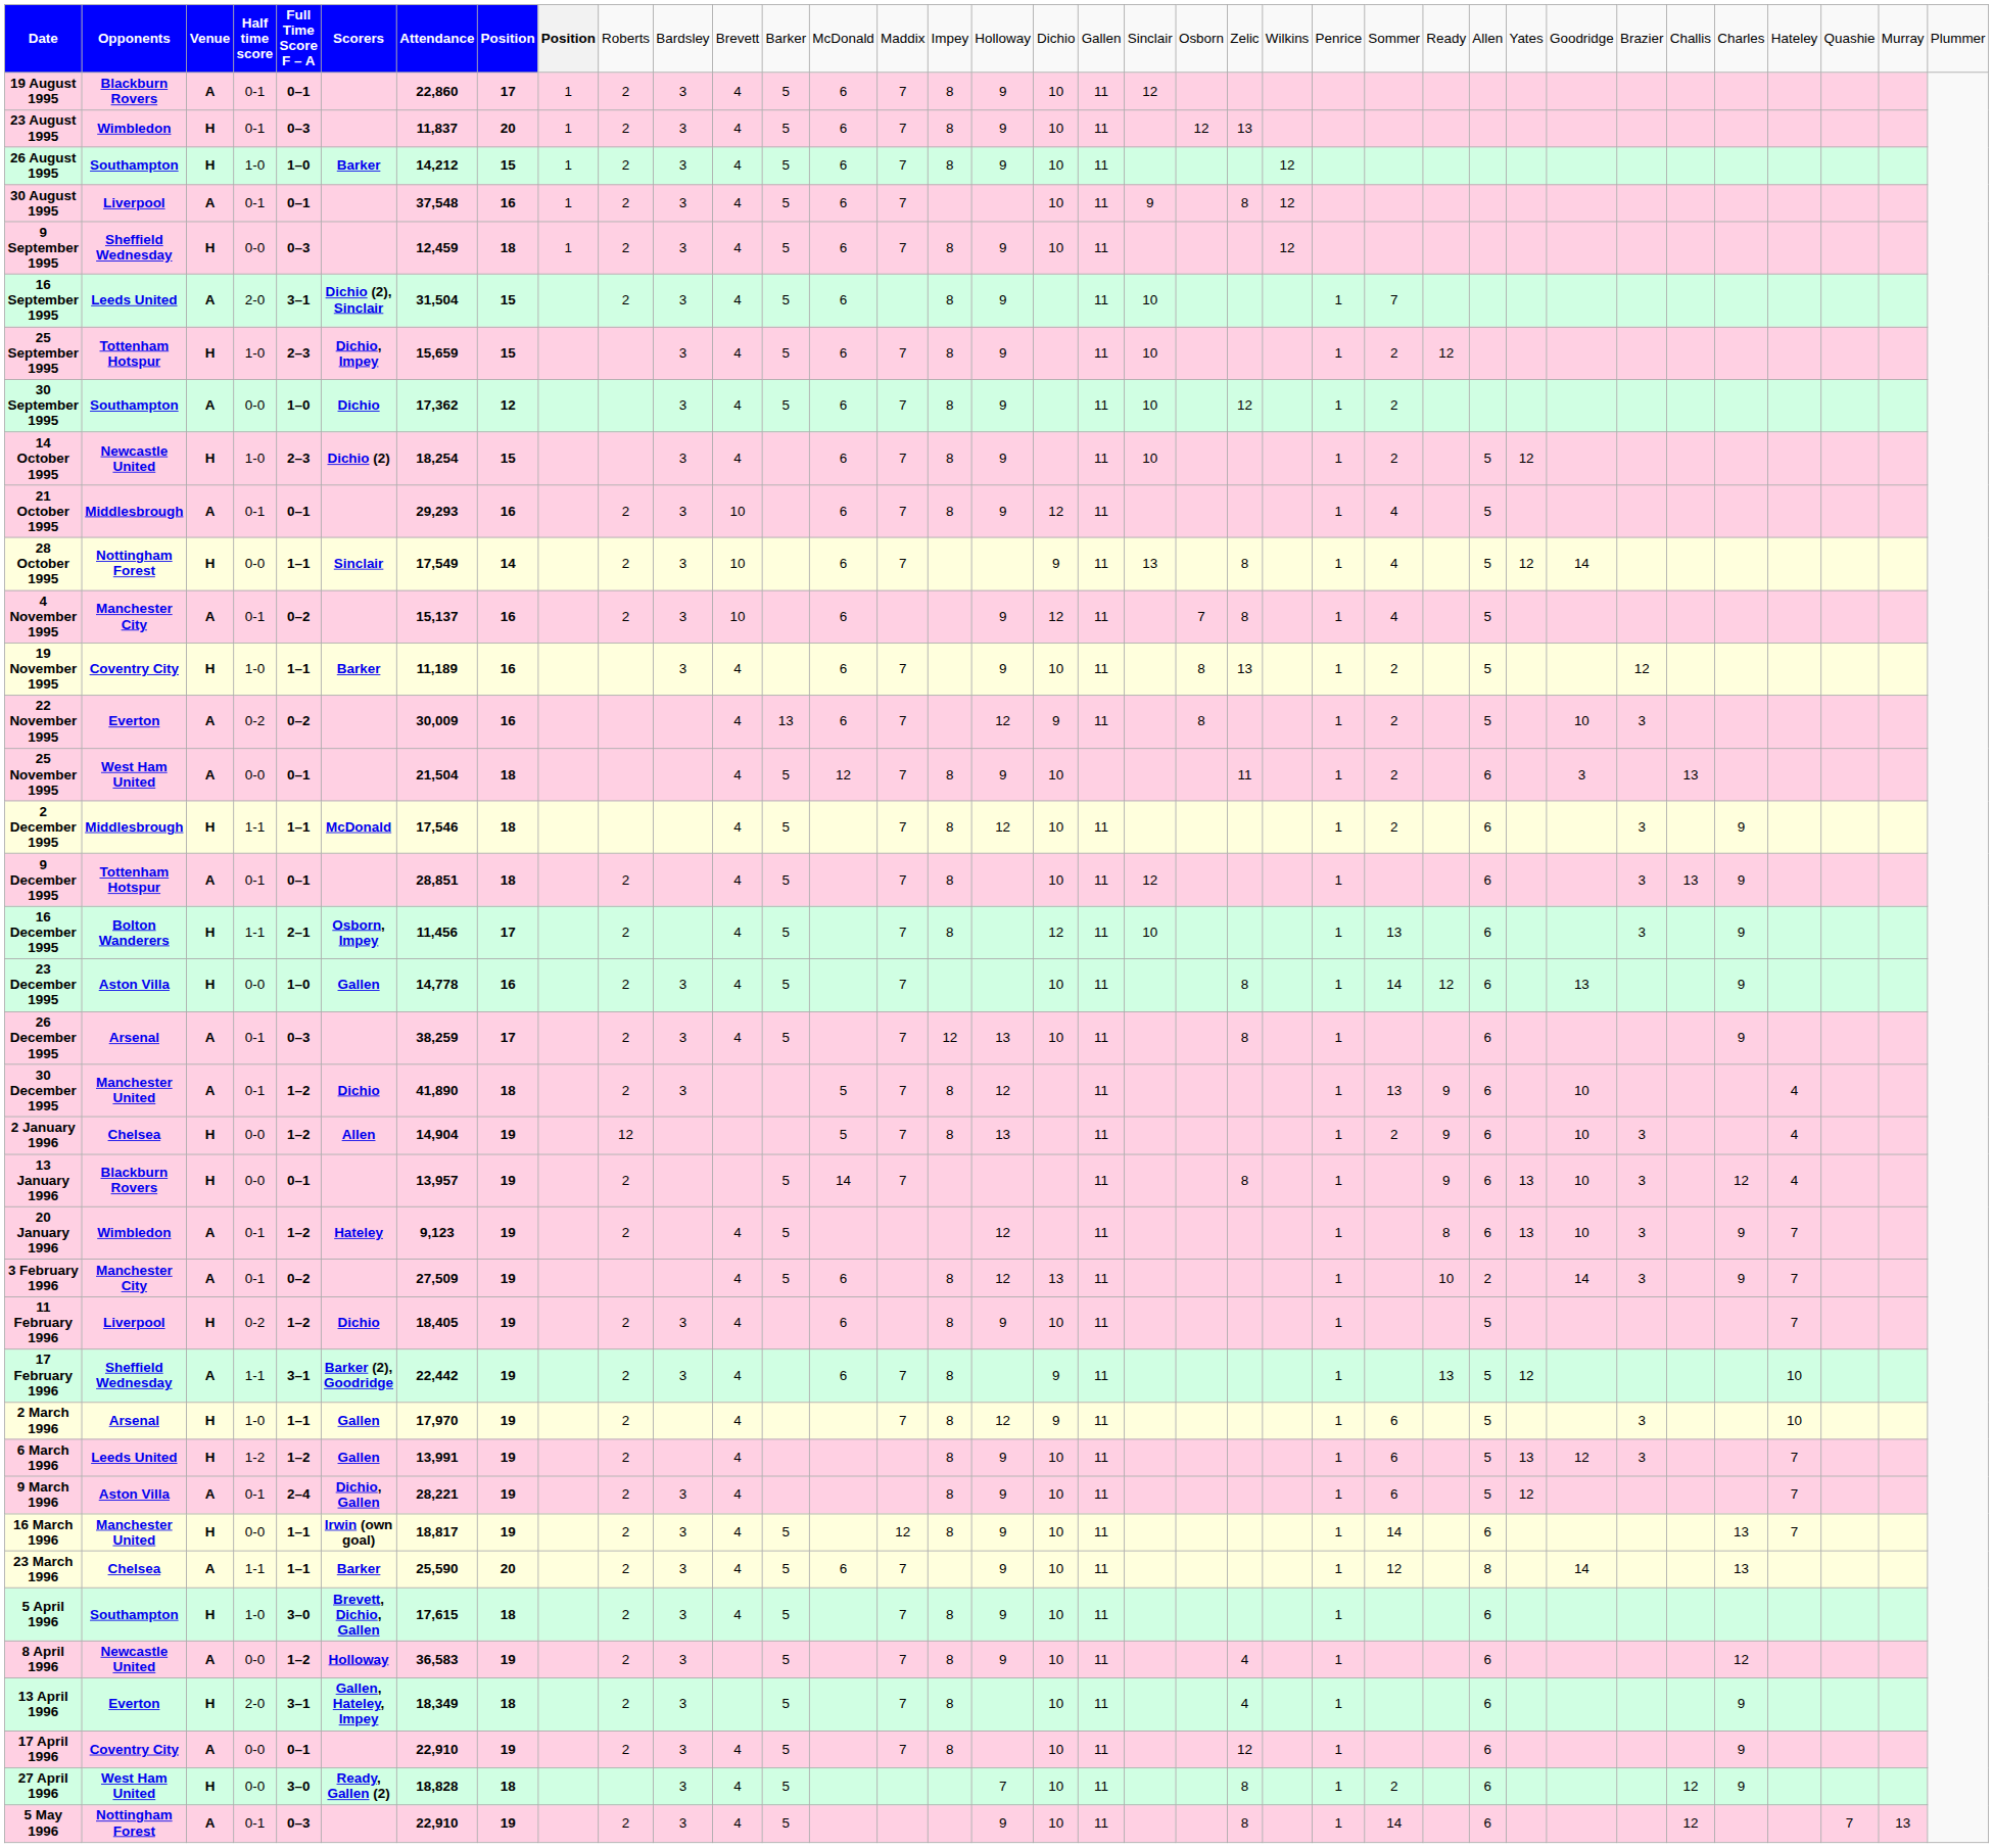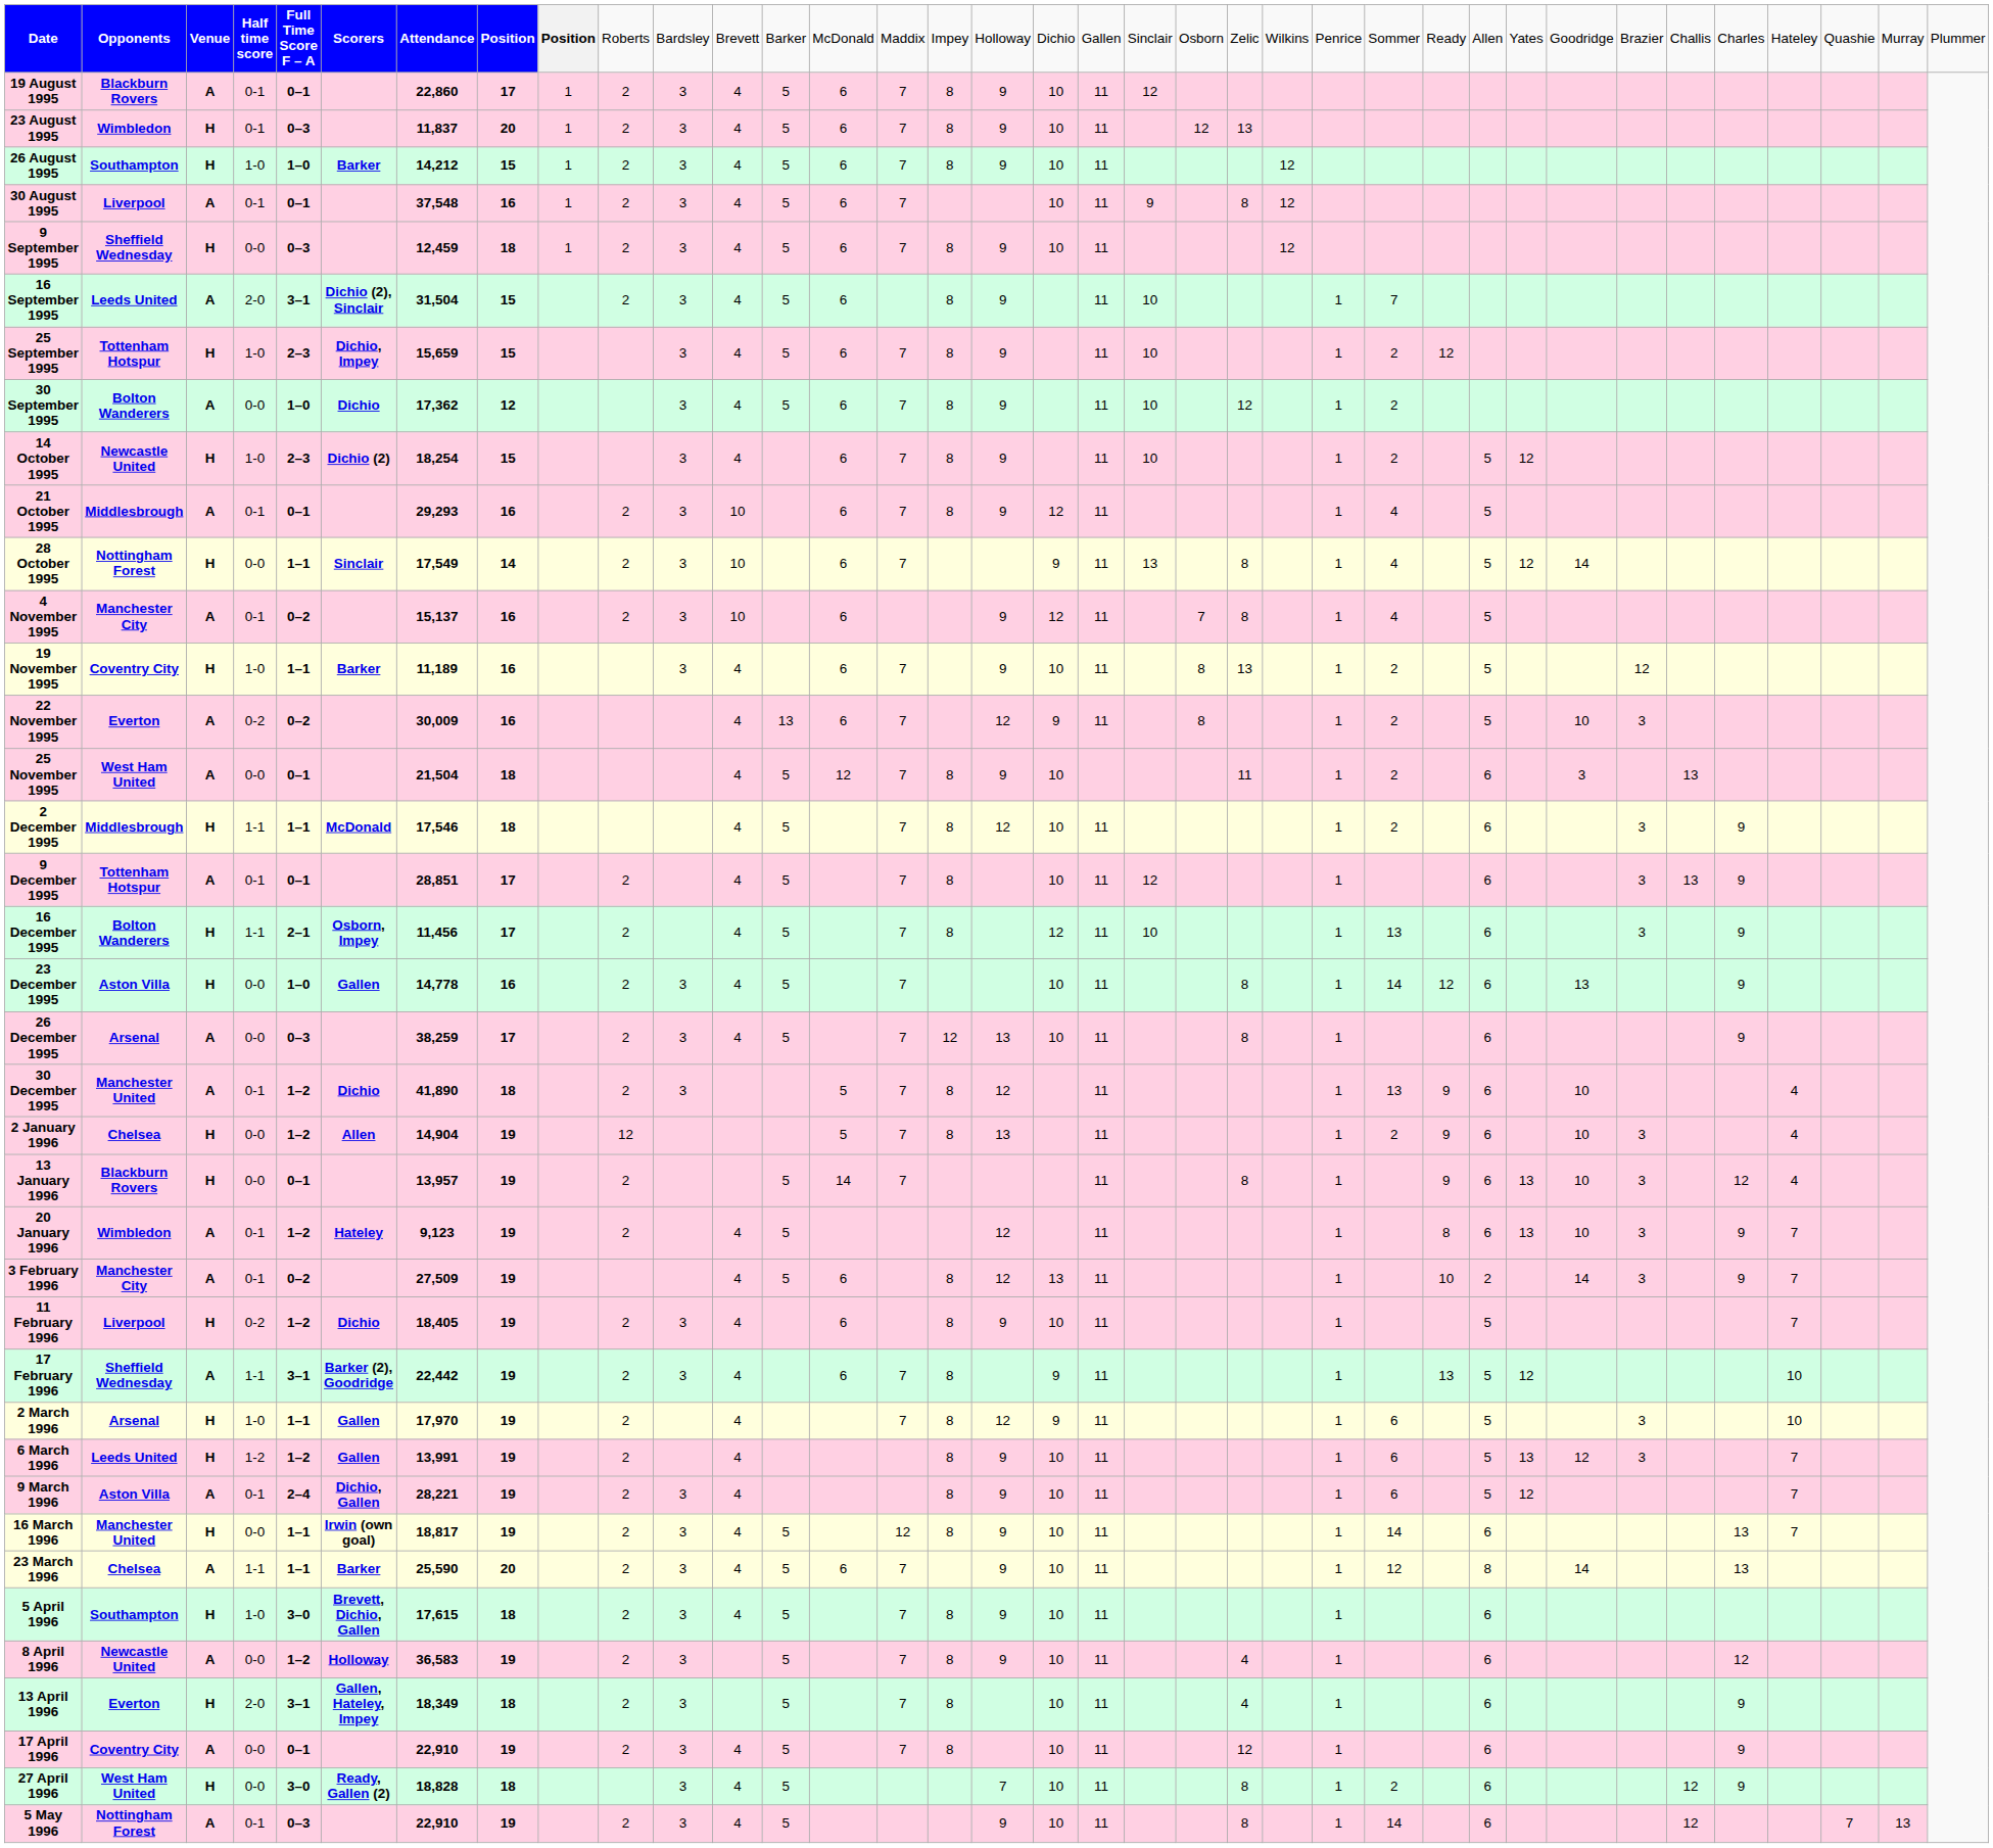30 September 1995 | column 2: Southampton -> Bolton Wanderers
9 December 1995 | column 8: 18 -> 17
26 December 1995 | column 4: 0-1 -> 0-0
